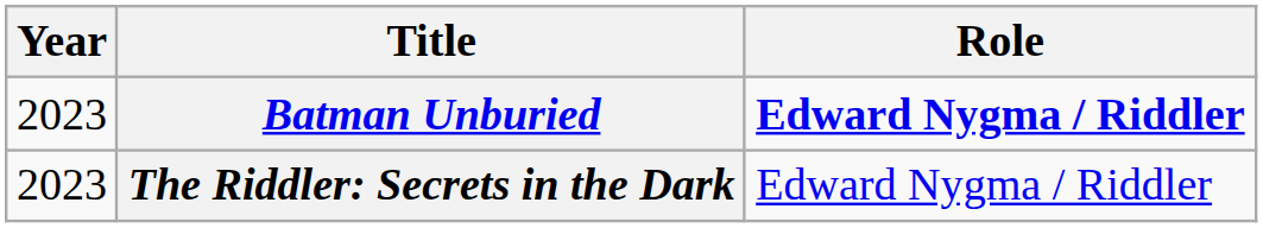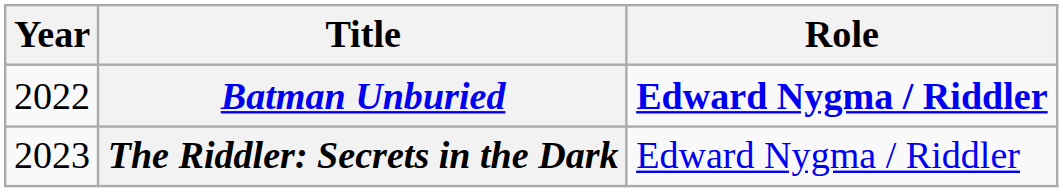Batman Unburied | Year: 2023 -> 2022
